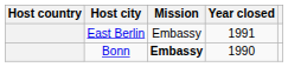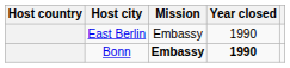East Berlin | Year closed: 1991 -> 1990
Bonn | Year closed: normal -> bold
